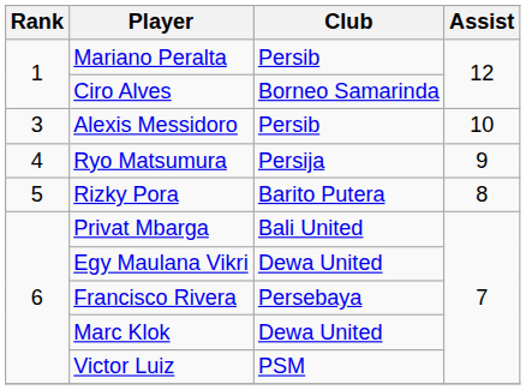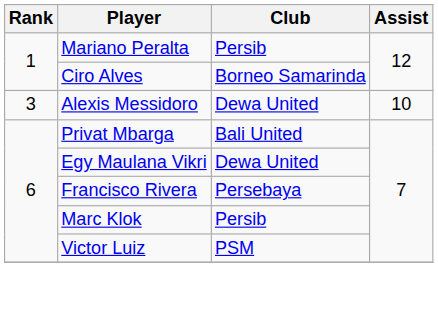Alexis Messidoro | Club: Persib -> Dewa United
- row: 4 | Ryo Matsumura | Persija | 9
- row: 5 | Rizky Pora | Barito Putera | 8
Marc Klok | Club: Dewa United -> Persib
